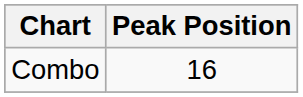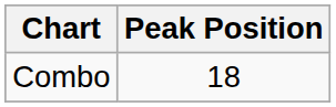Combo | Peak Position: 16 -> 18
